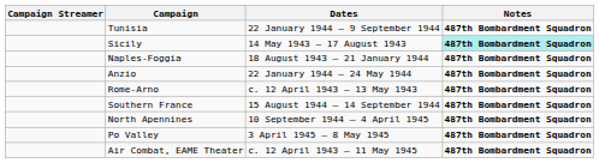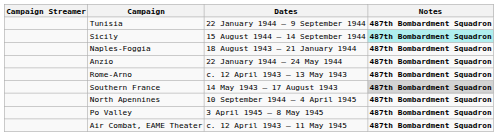Sicily | Dates: 14 May 1943 – 17 August 1943 -> 15 August 1944 – 14 September 1944
Southern France | Dates: 15 August 1944 – 14 September 1944 -> 14 May 1943 – 17 August 1943
Southern France | Notes: no background -> lightgrey background
